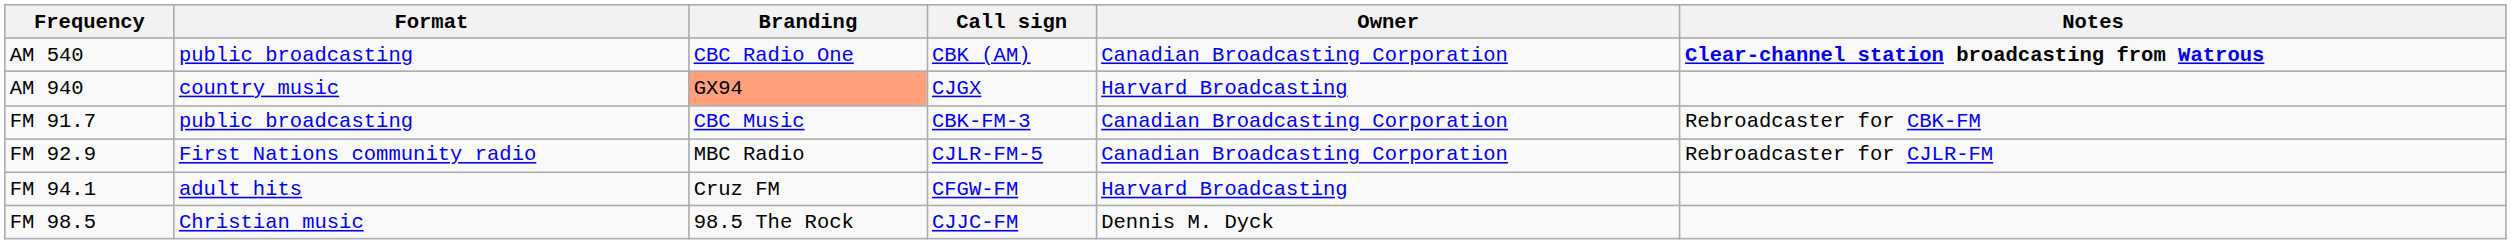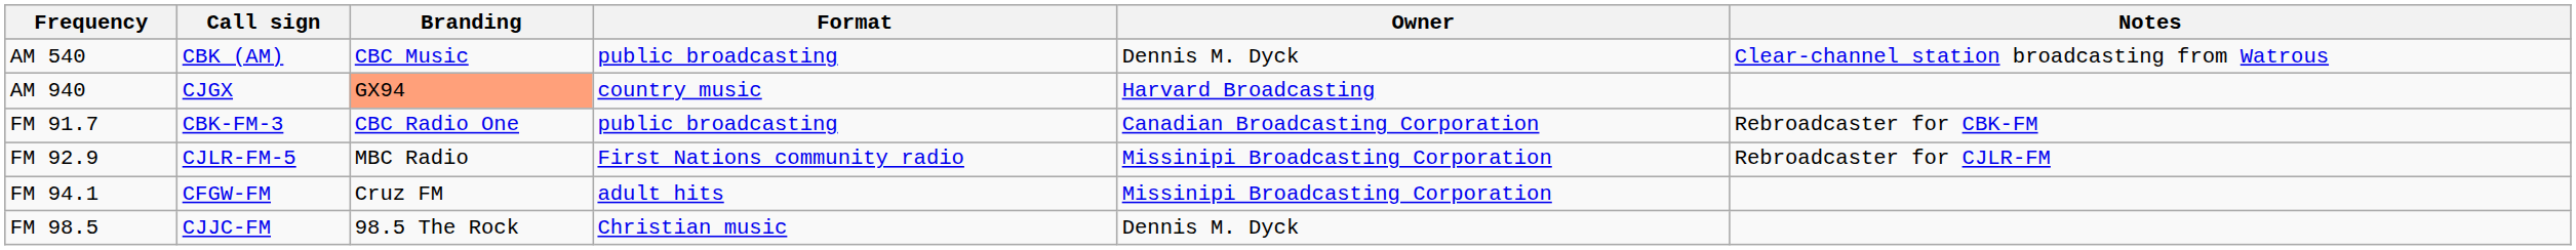columns swapped: Call sign <-> Format
AM 540 | Branding: CBC Radio One -> CBC Music
AM 540 | Owner: Canadian Broadcasting Corporation -> Dennis M. Dyck
AM 540 | Notes: bold -> normal
FM 91.7 | Branding: CBC Music -> CBC Radio One
FM 92.9 | Owner: Canadian Broadcasting Corporation -> Missinipi Broadcasting Corporation
FM 94.1 | Owner: Harvard Broadcasting -> Missinipi Broadcasting Corporation
